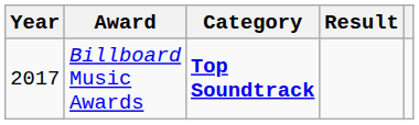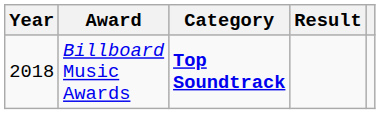Billboard Music Awards | Year: 2017 -> 2018
